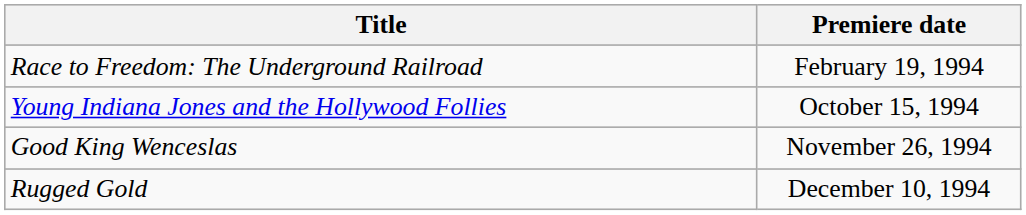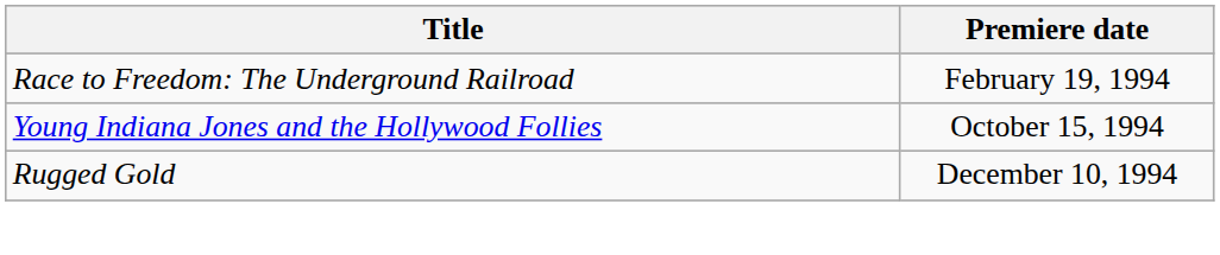- row: Good King Wenceslas | November 26, 1994
